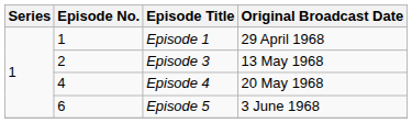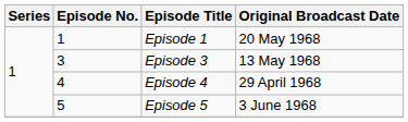Episode 1 | Original Broadcast Date: 29 April 1968 -> 20 May 1968
Episode 3 | Episode No.: 2 -> 3
Episode 4 | Original Broadcast Date: 20 May 1968 -> 29 April 1968
Episode 5 | Episode No.: 6 -> 5
